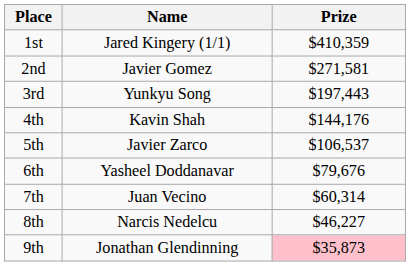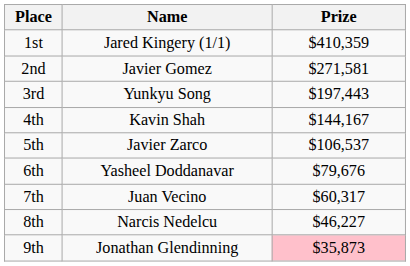4th | Prize: $144,176 -> $144,167
7th | Prize: $60,314 -> $60,317
